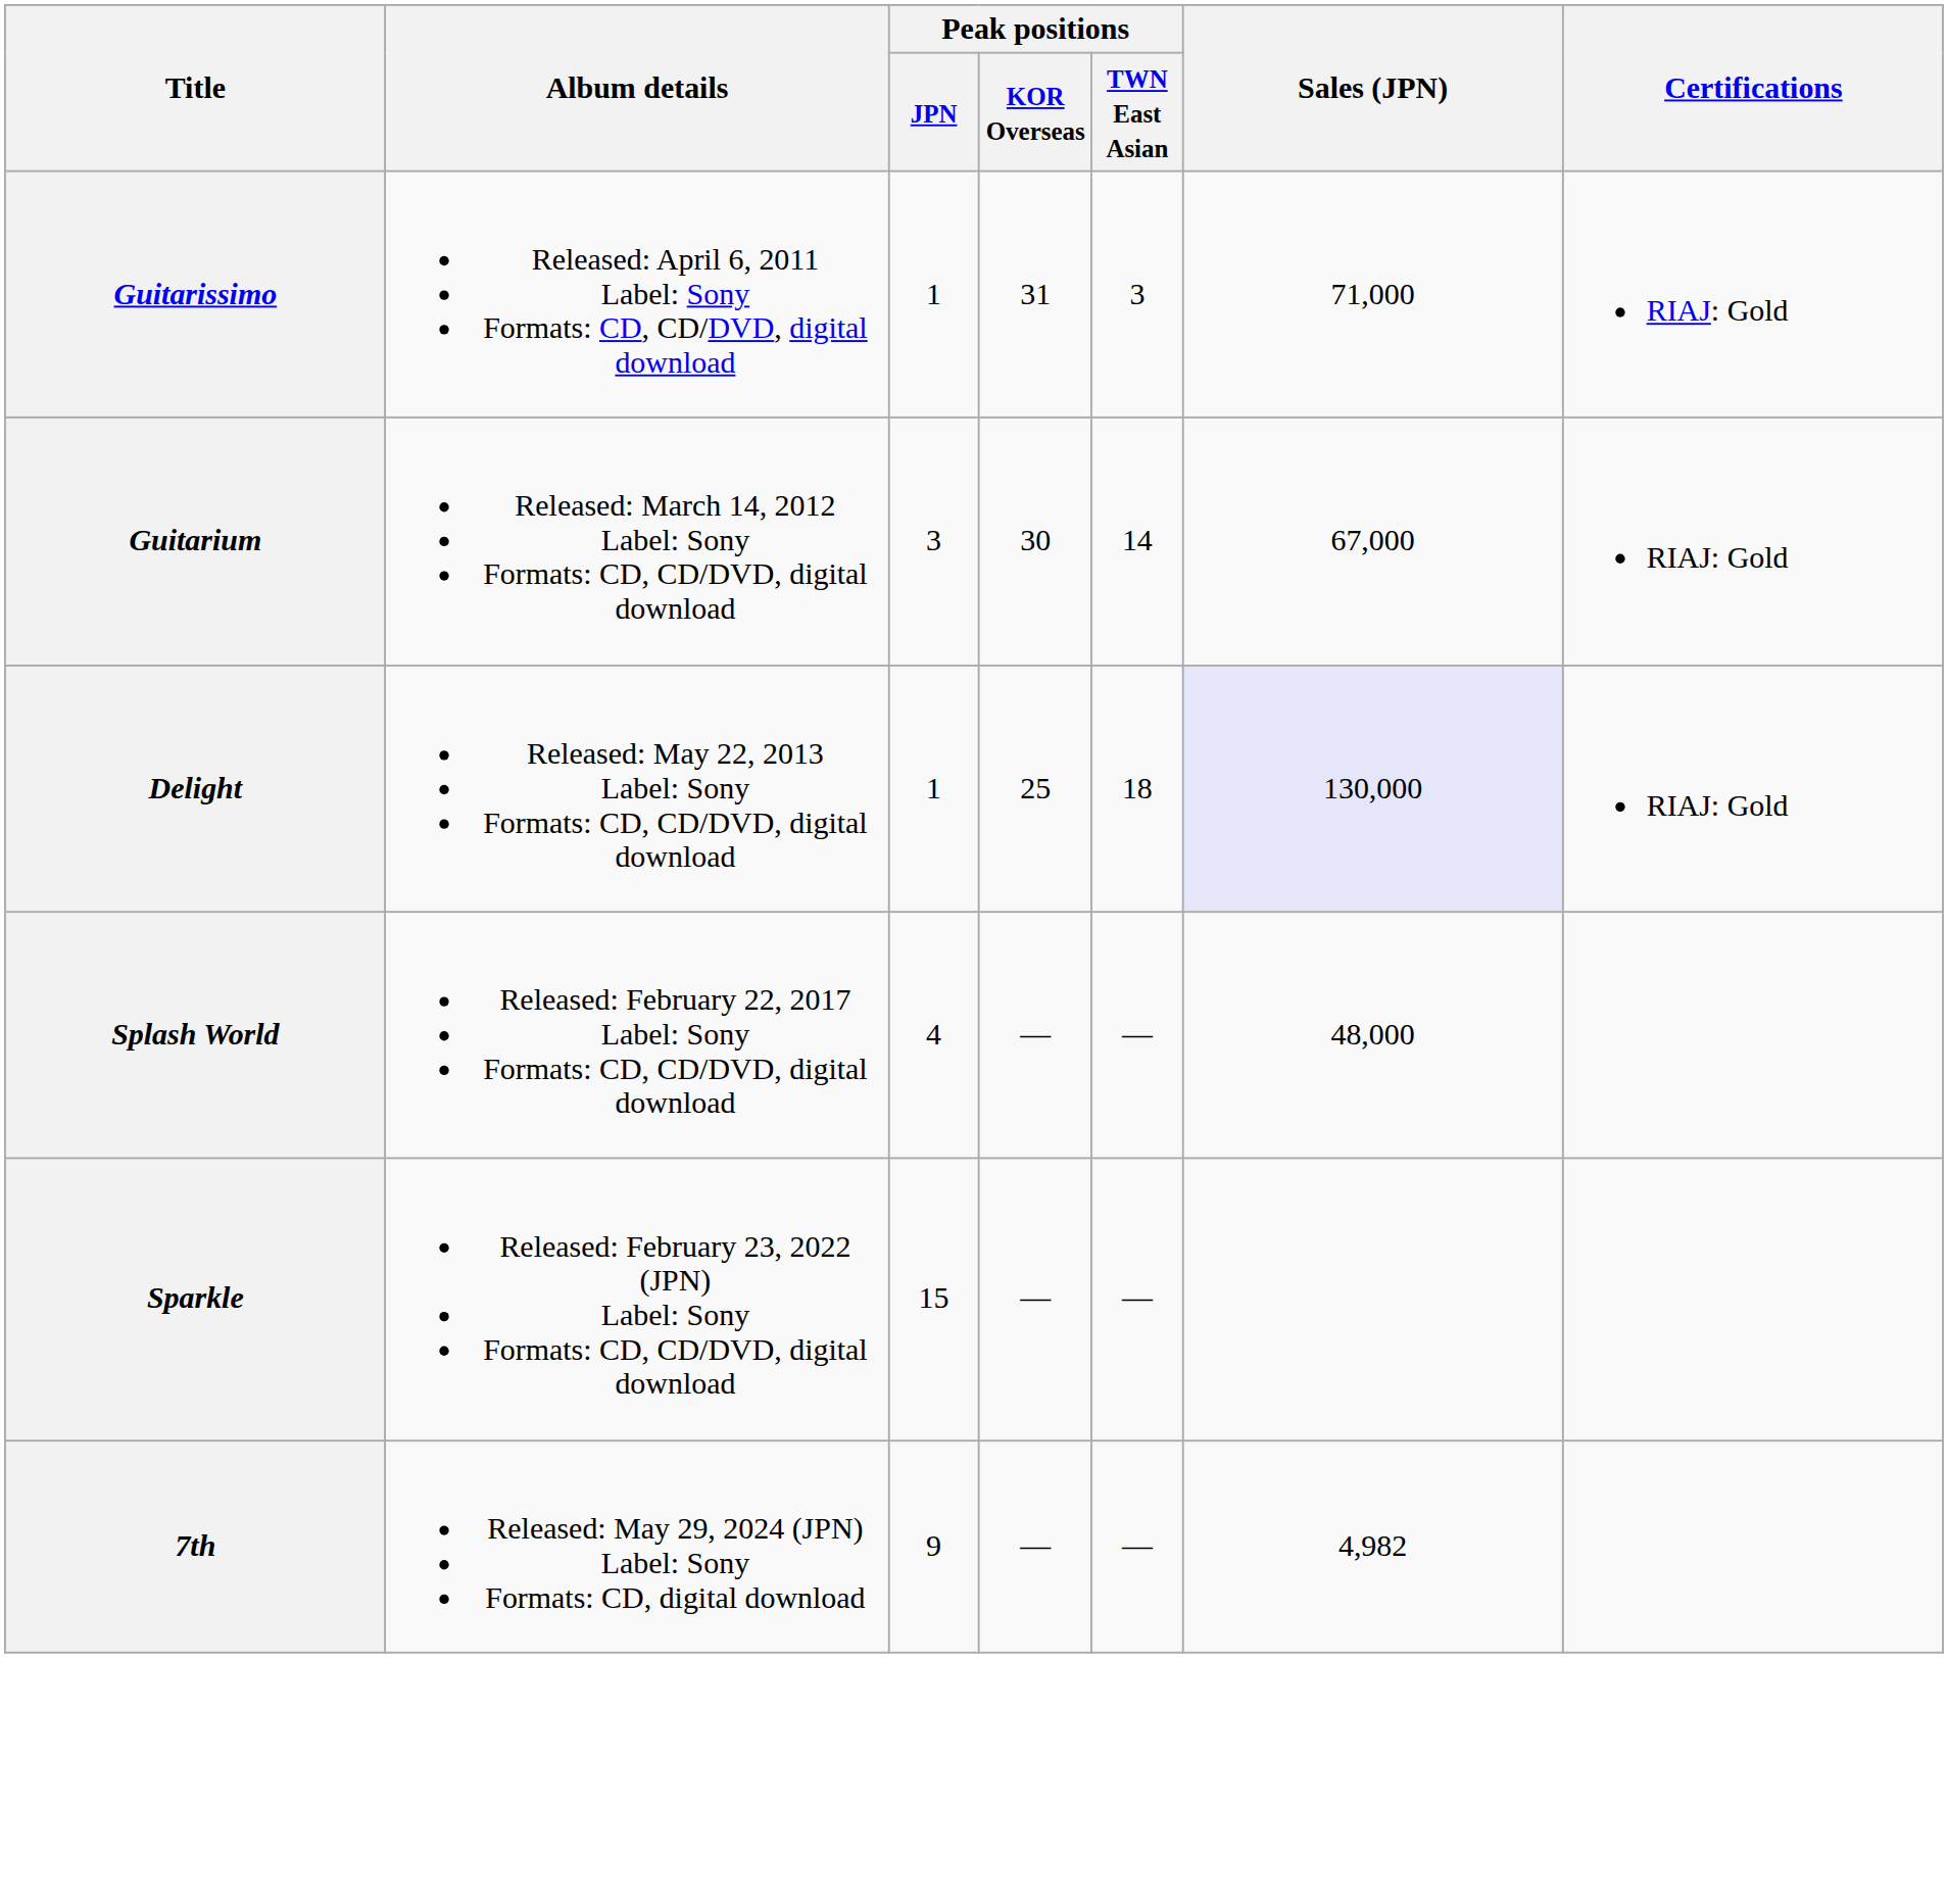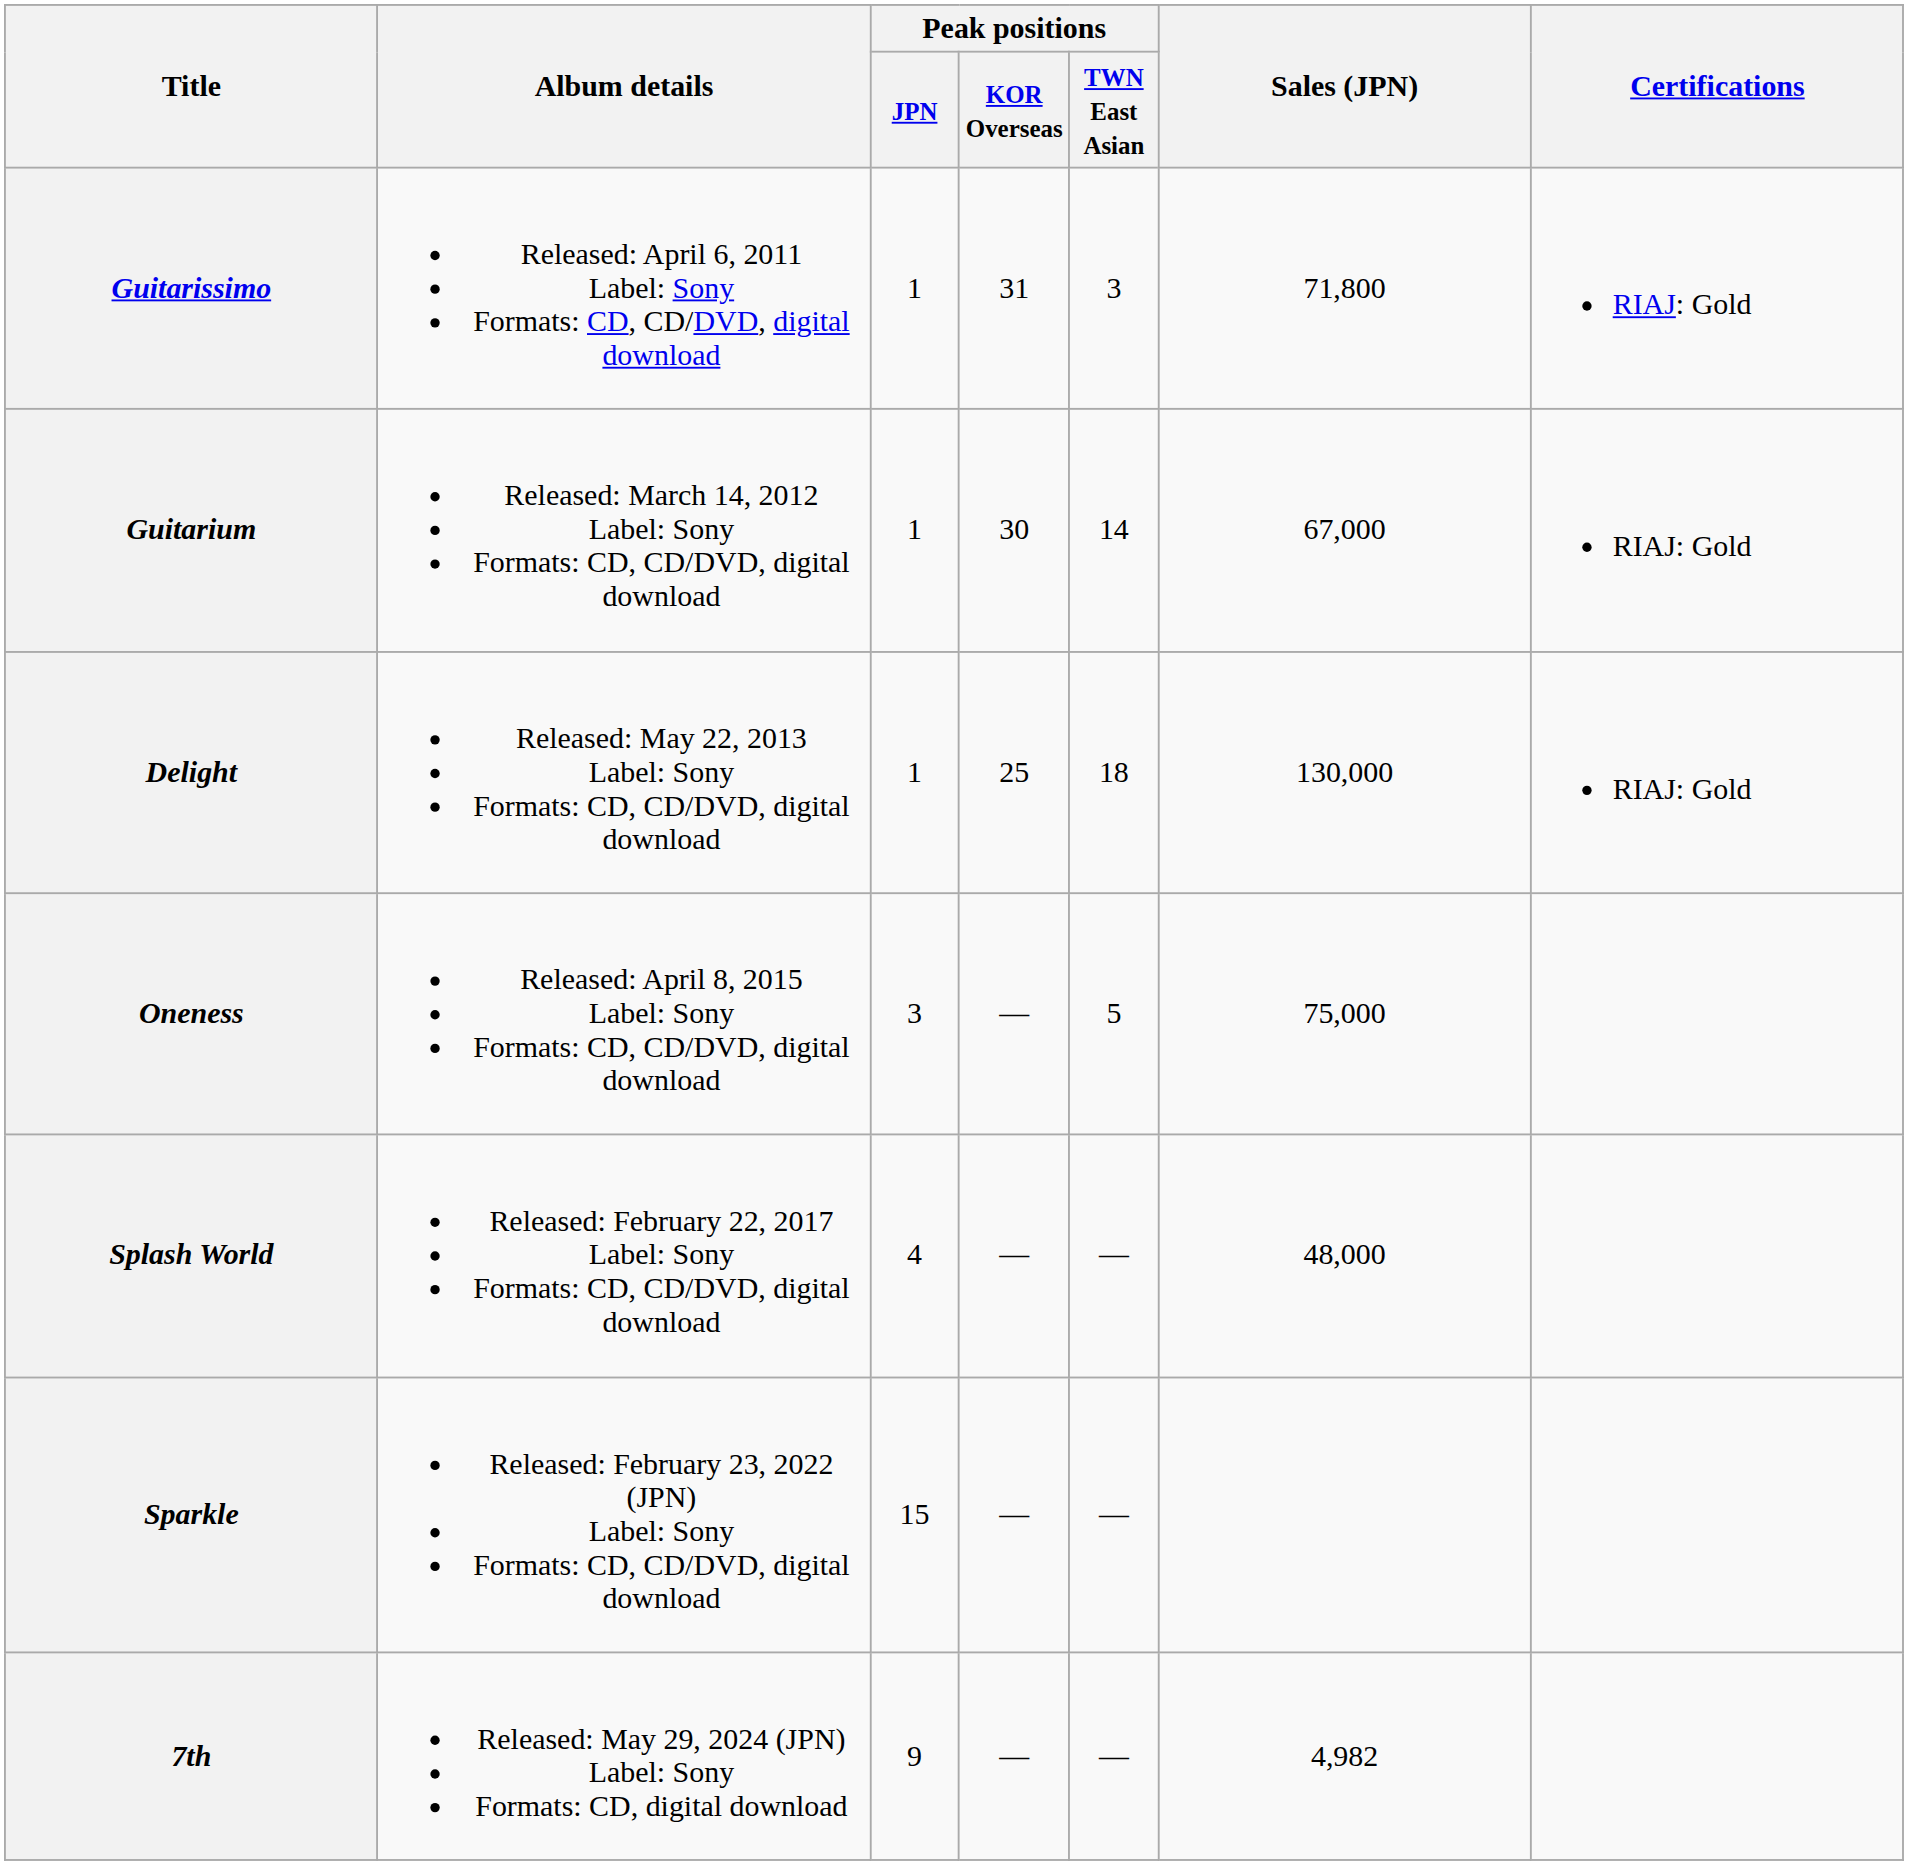Guitarissimo | Sales (JPN): 71,000 -> 71,800
Guitarium | Peak positions / JPN: 3 -> 1
Delight | Sales (JPN): lavender background -> no background
+ row: Oneness | Released: April 8, 2015 Label: Sony Formats: CD, CD/DVD, digital download | 3 | — | 5 | 75,000
